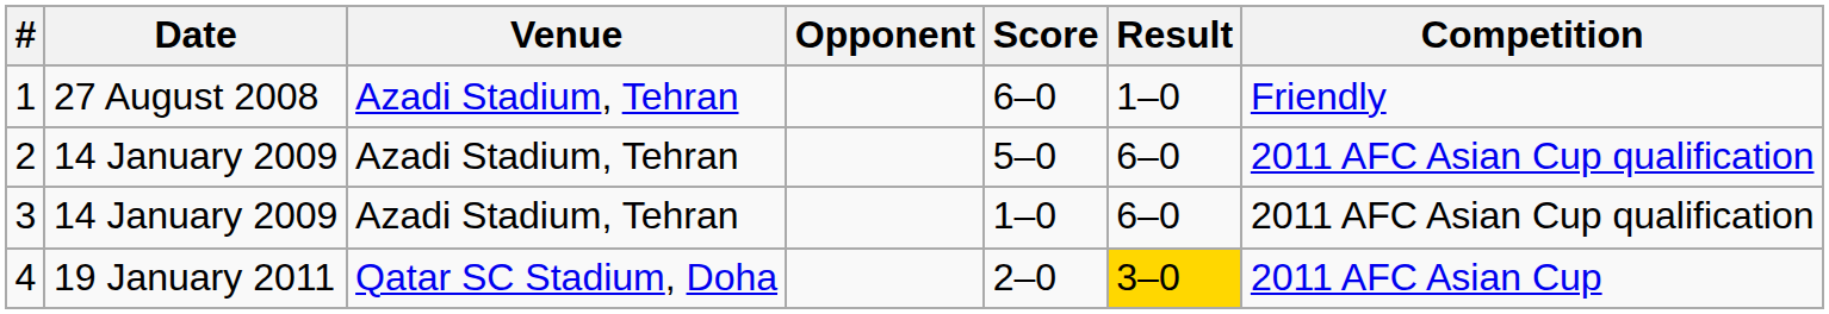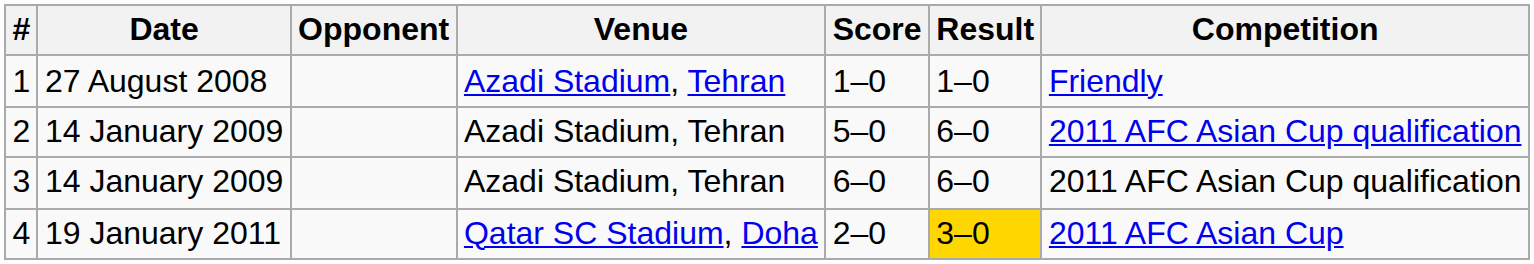columns swapped: Venue <-> Opponent
1 | Score: 6–0 -> 1–0
3 | Score: 1–0 -> 6–0
